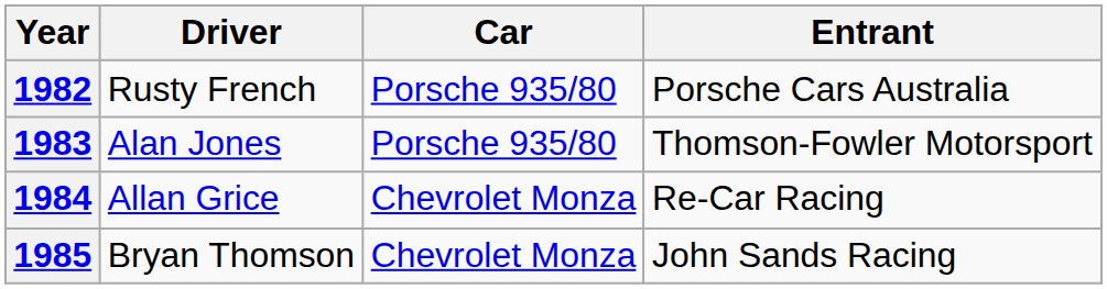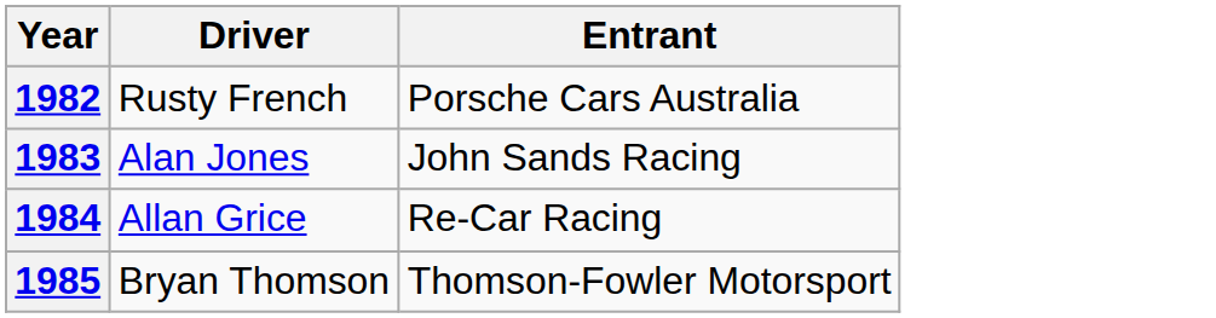- column: Car | Porsche 935/80 | Porsche 935/80 | Chevrolet Monza | Chevrolet Monza
1983 | Entrant: Thomson-Fowler Motorsport -> John Sands Racing
1985 | Entrant: John Sands Racing -> Thomson-Fowler Motorsport
